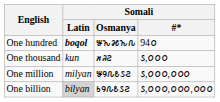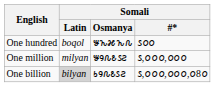One hundred | Somali / Latin: bold -> normal
One hundred | Somali / #*: 94𐒠 -> 𐒡𐒠𐒠
- row: One thousand | kun | 𐒏𐒚𐒒 | 𐒡,𐒠𐒠𐒠
One billion | Somali / #*: 𐒡,𐒠𐒠𐒠,𐒠𐒠𐒠,𐒠𐒠𐒠 -> 𐒡,𐒠𐒠𐒠,𐒠𐒠𐒠,𐒠8𐒠
